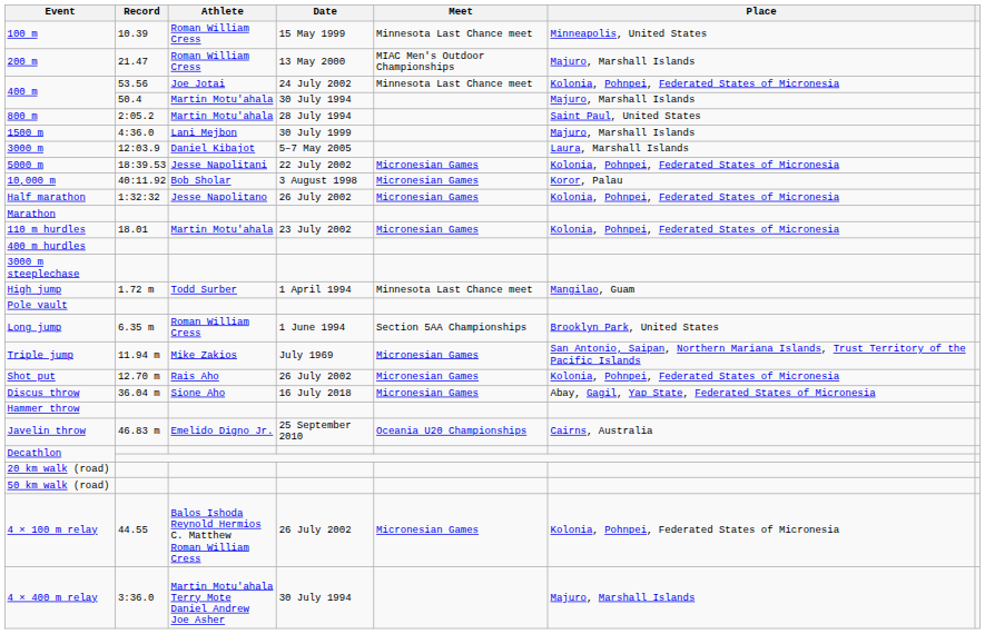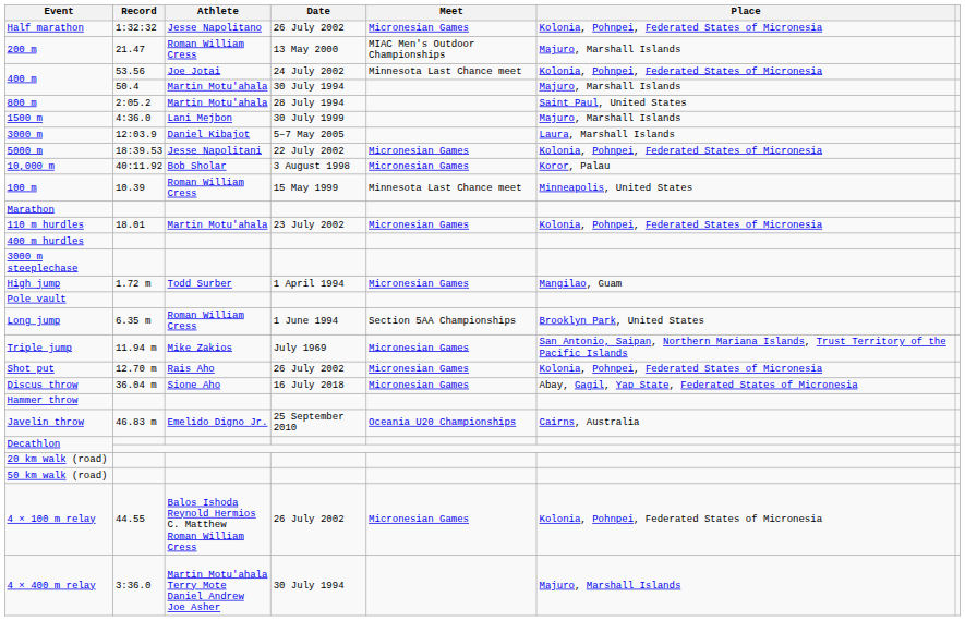rows swapped: 100 m <-> Half marathon
High jump | Meet: Minnesota Last Chance meet -> Micronesian Games
